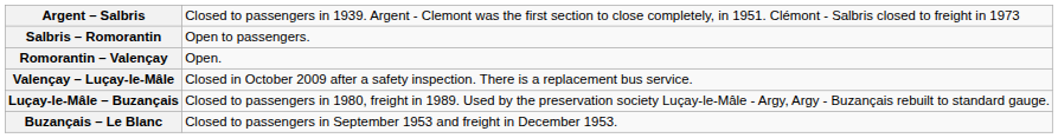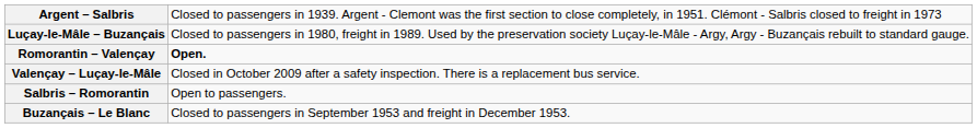rows swapped: Salbris – Romorantin <-> Luçay-le-Mâle – Buzançais
Romorantin – Valençay | column 2: normal -> bold
